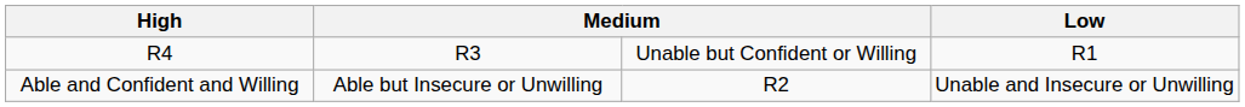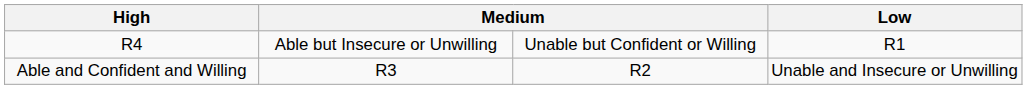R4 | column 2: R3 -> Able but Insecure or Unwilling
Able and Confident and Willing | column 2: Able but Insecure or Unwilling -> R3
